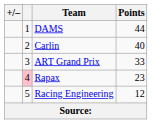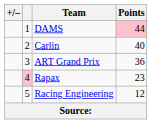DAMS | Points: no background -> pink background
ART Grand Prix | Points: 33 -> 36
